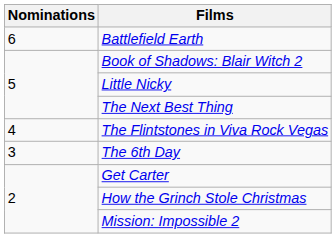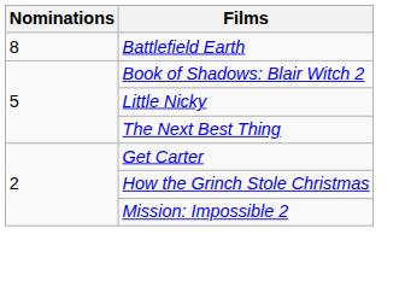Battlefield Earth | Nominations: 6 -> 8
- row: 4 | The Flintstones in Viva Rock Vegas
- row: 3 | The 6th Day
